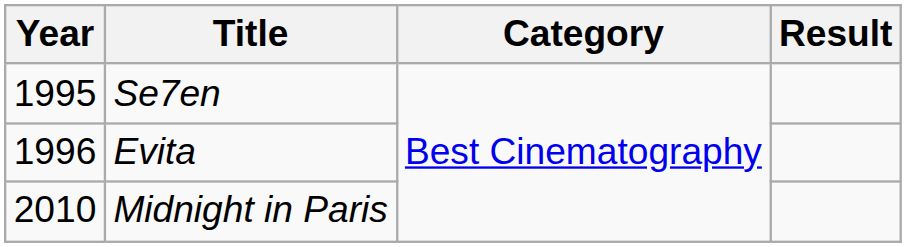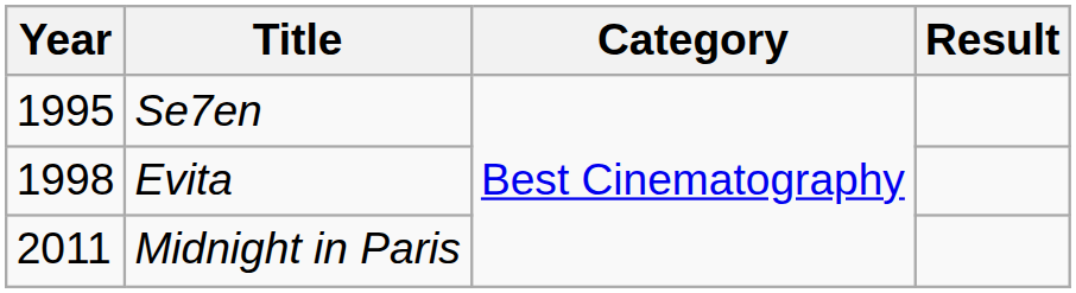Evita | Year: 1996 -> 1998
Midnight in Paris | Year: 2010 -> 2011
